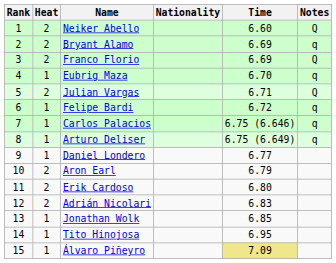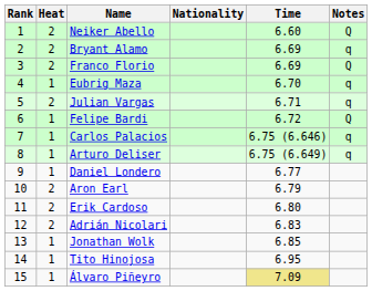Julian Vargas | Notes: Q -> q
Felipe Bardi | Notes: q -> Q
